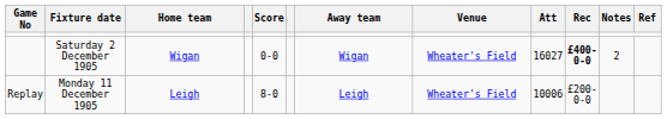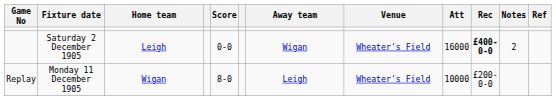Saturday 2 December 1905 | Home team: Wigan -> Leigh
Saturday 2 December 1905 | Att: 16027 -> 16000
Monday 11 December 1905 | Home team: Leigh -> Wigan
Monday 11 December 1905 | Att: 10006 -> 10000
